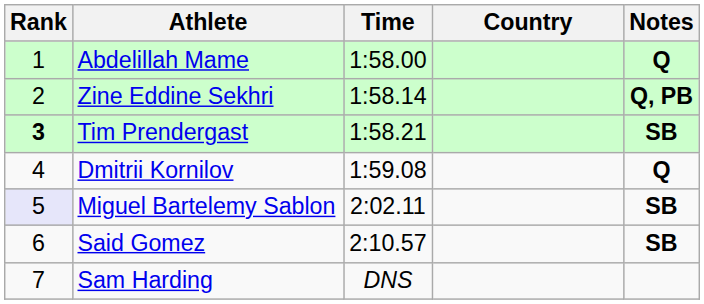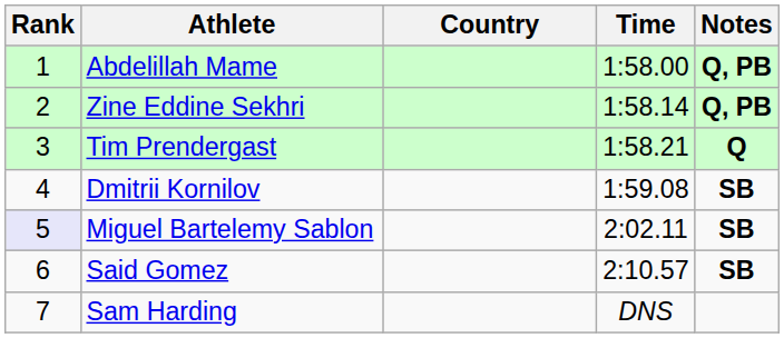columns swapped: Country <-> Time
Abdelillah Mame | Notes: Q -> Q, PB
Tim Prendergast | Rank: bold -> normal
Tim Prendergast | Notes: SB -> Q
Dmitrii Kornilov | Notes: Q -> SB
